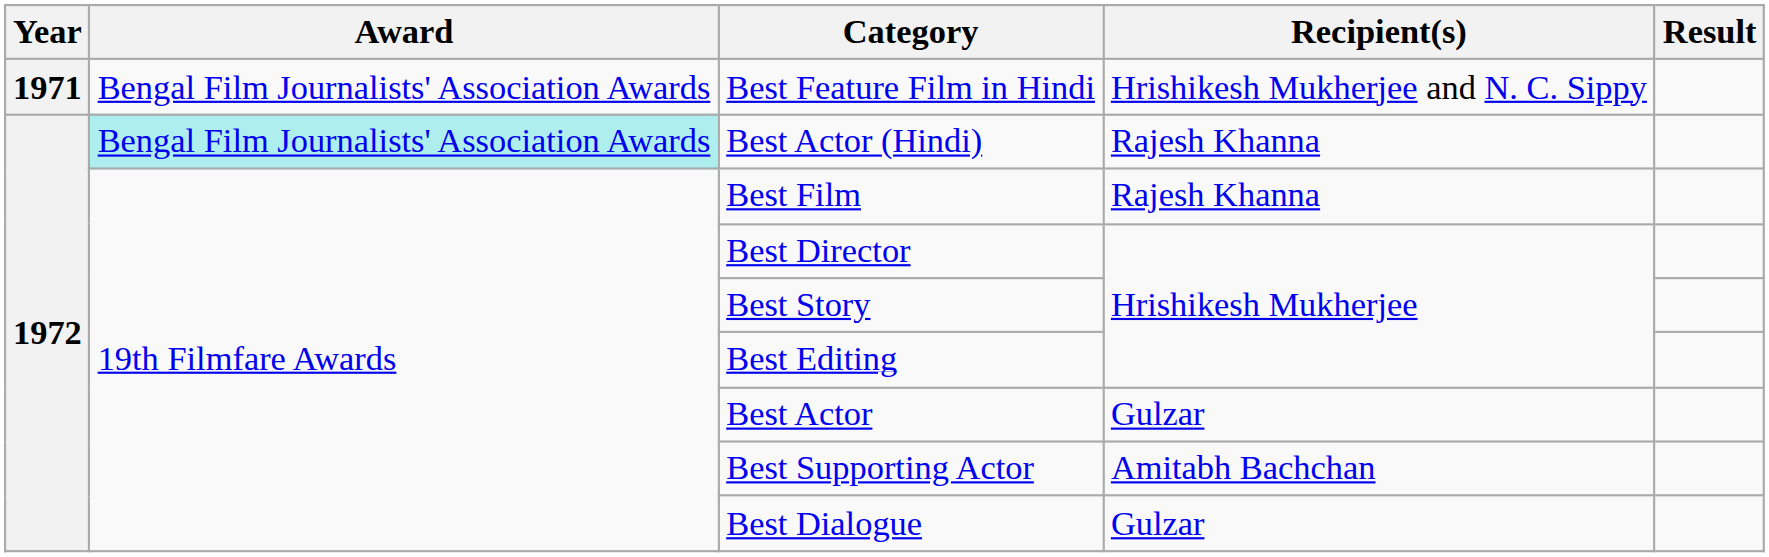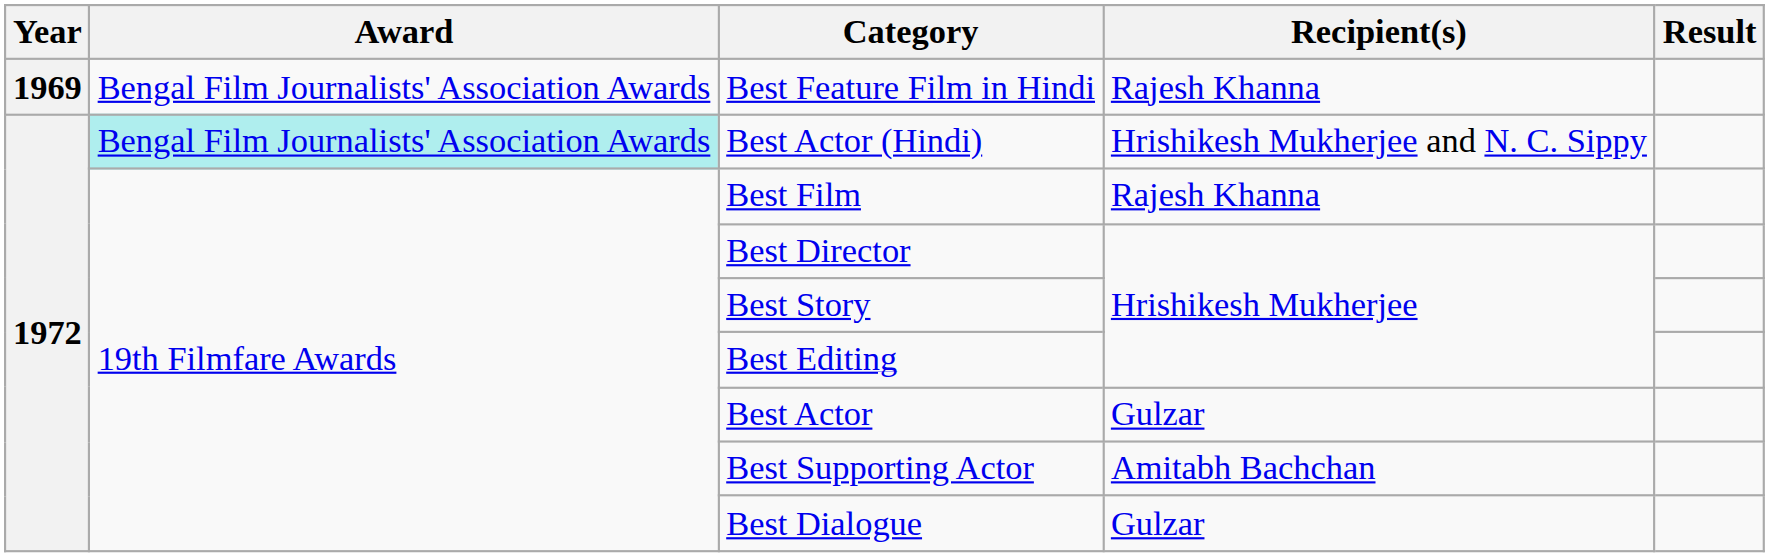Best Feature Film in Hindi | Year: 1971 -> 1969
Best Feature Film in Hindi | Recipient(s): Hrishikesh Mukherjee and N. C. Sippy -> Rajesh Khanna
Best Actor (Hindi) | Recipient(s): Rajesh Khanna -> Hrishikesh Mukherjee and N. C. Sippy
